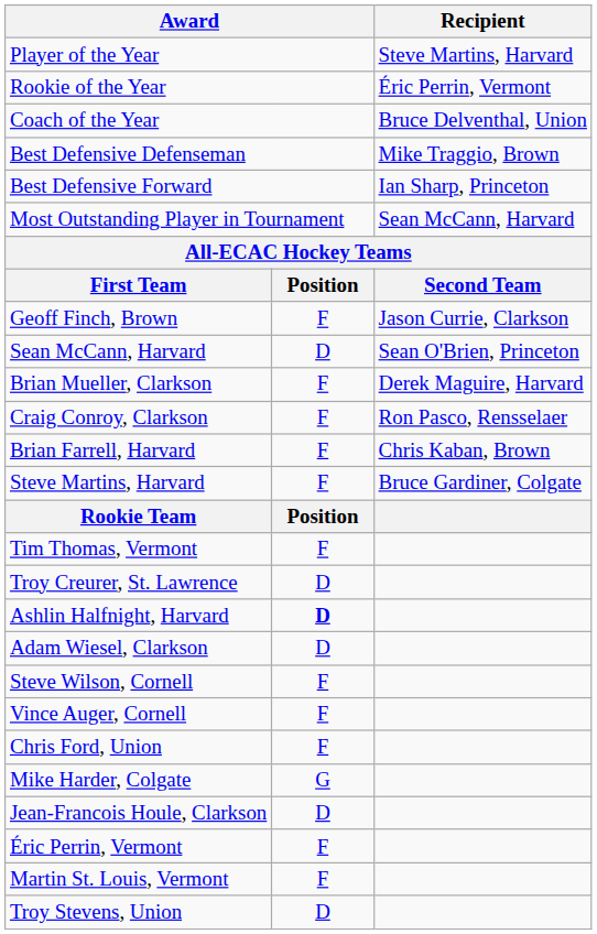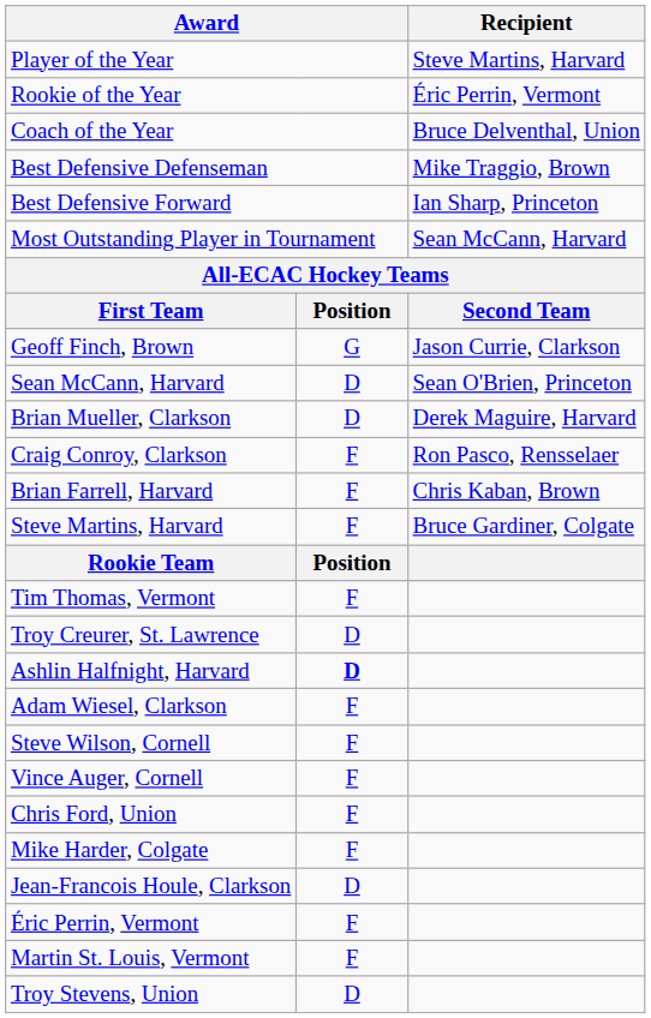Geoff Finch, Brown | column 2: F -> G
Brian Mueller, Clarkson | column 2: F -> D
Adam Wiesel, Clarkson | column 2: D -> F
Mike Harder, Colgate | column 2: G -> F
